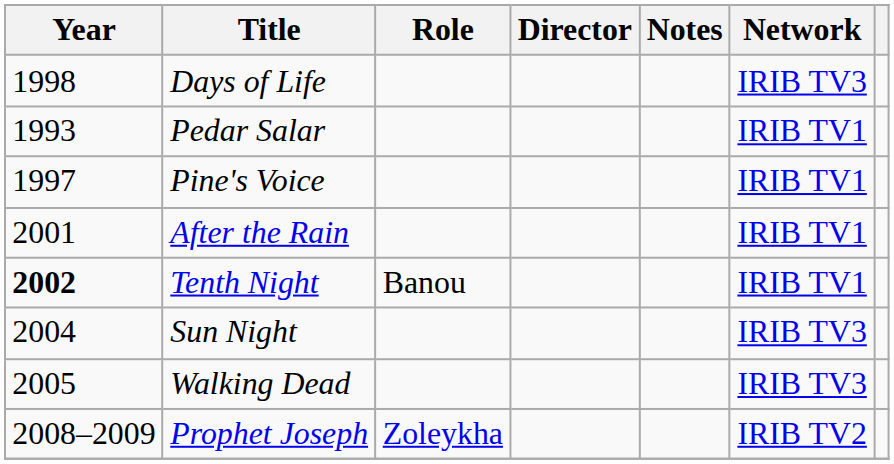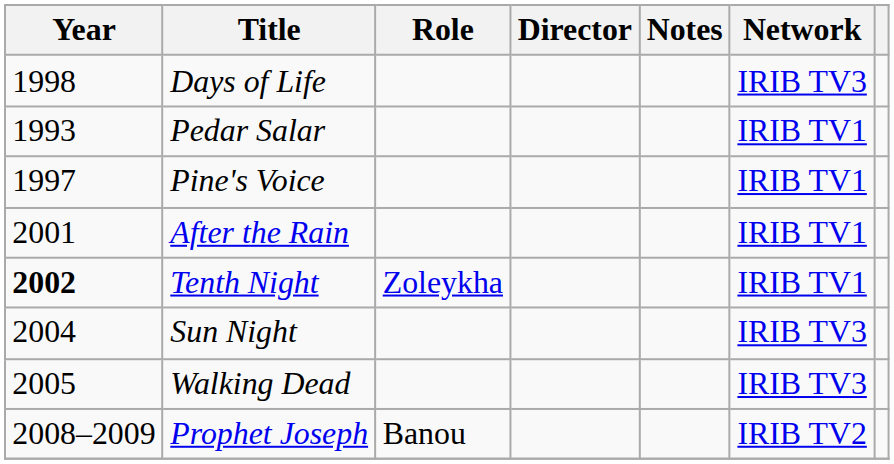Tenth Night | Role: Banou -> Zoleykha
Prophet Joseph | Role: Zoleykha -> Banou
